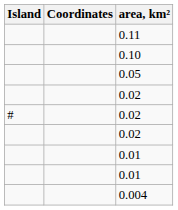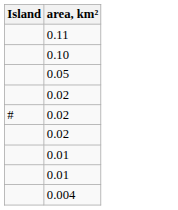- column: Coordinates
